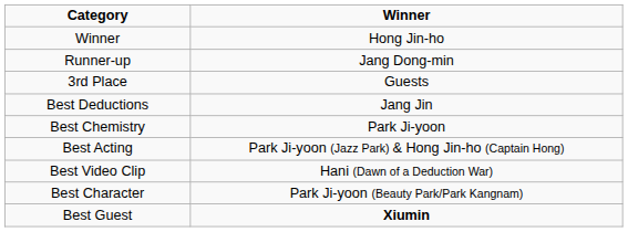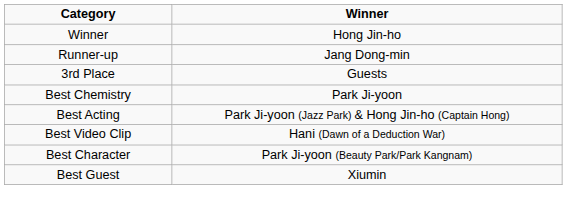- row: Best Deductions | Jang Jin
Best Guest | Winner: bold -> normal
